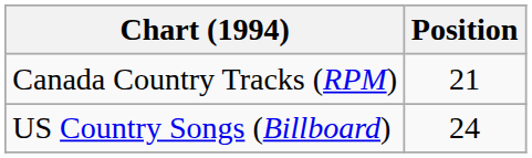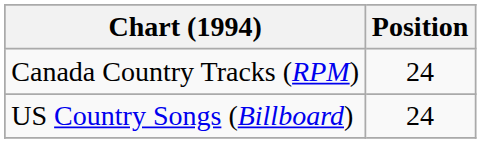Canada Country Tracks (RPM) | Position: 21 -> 24
